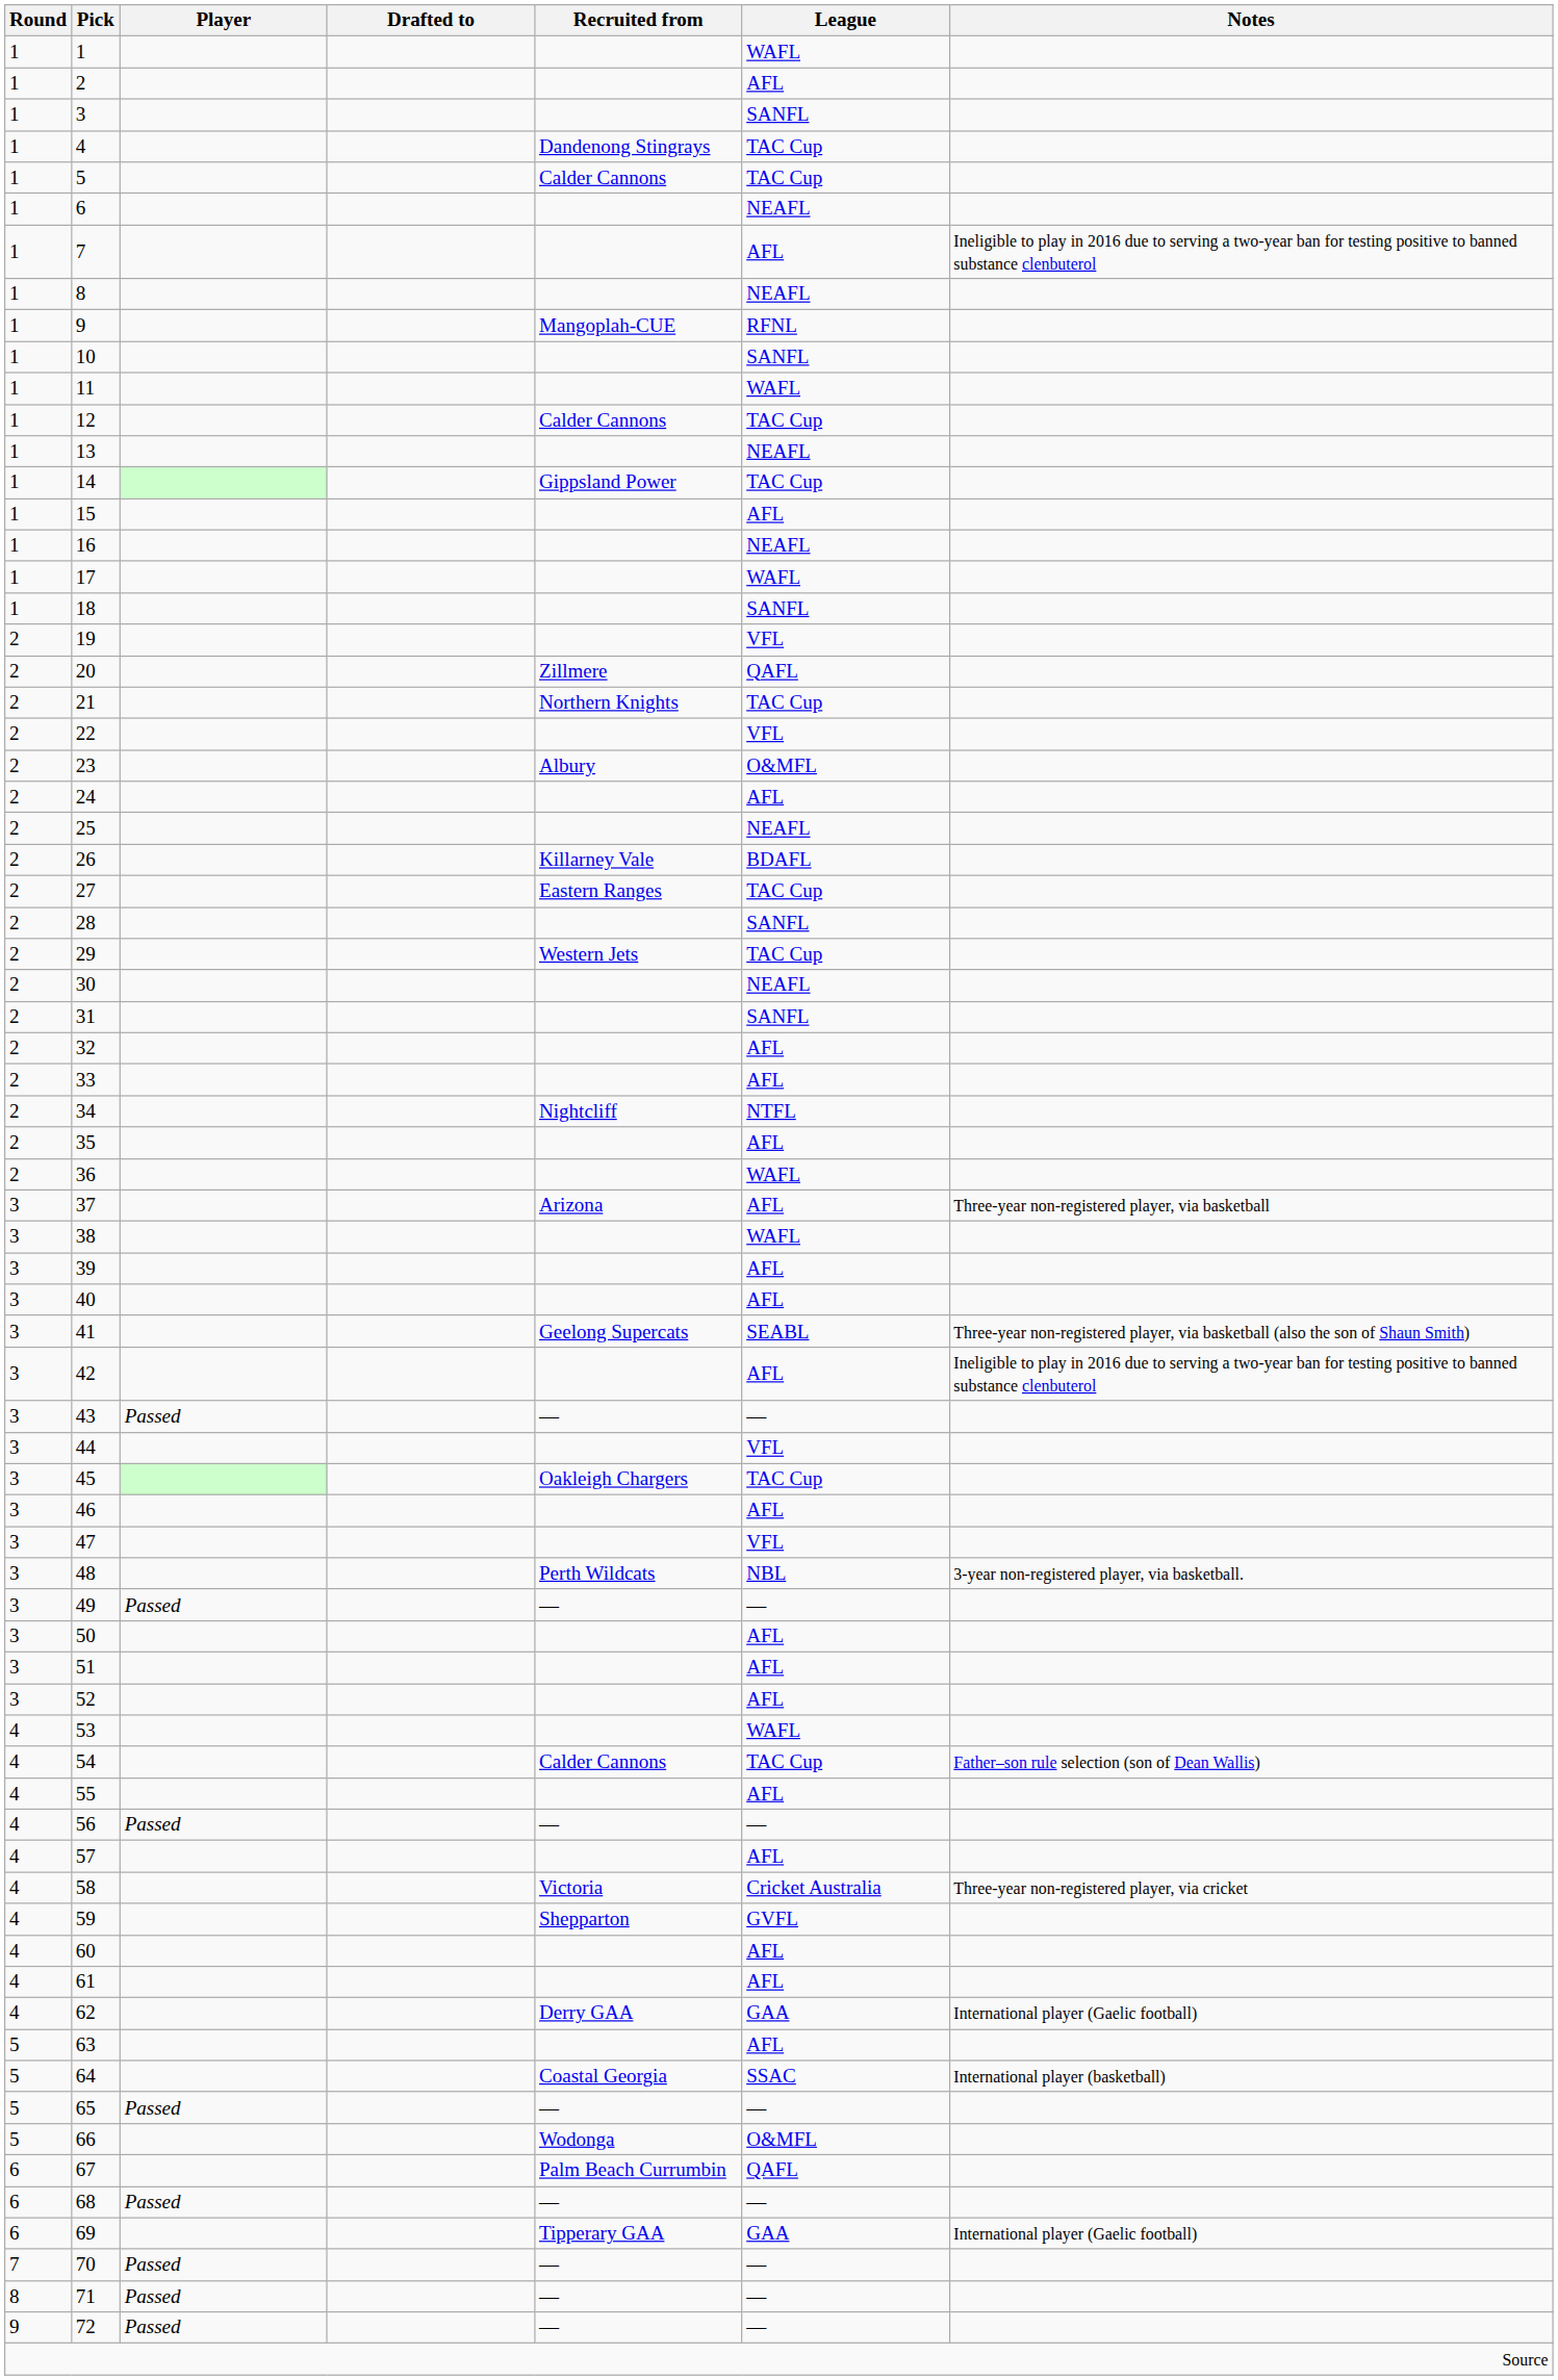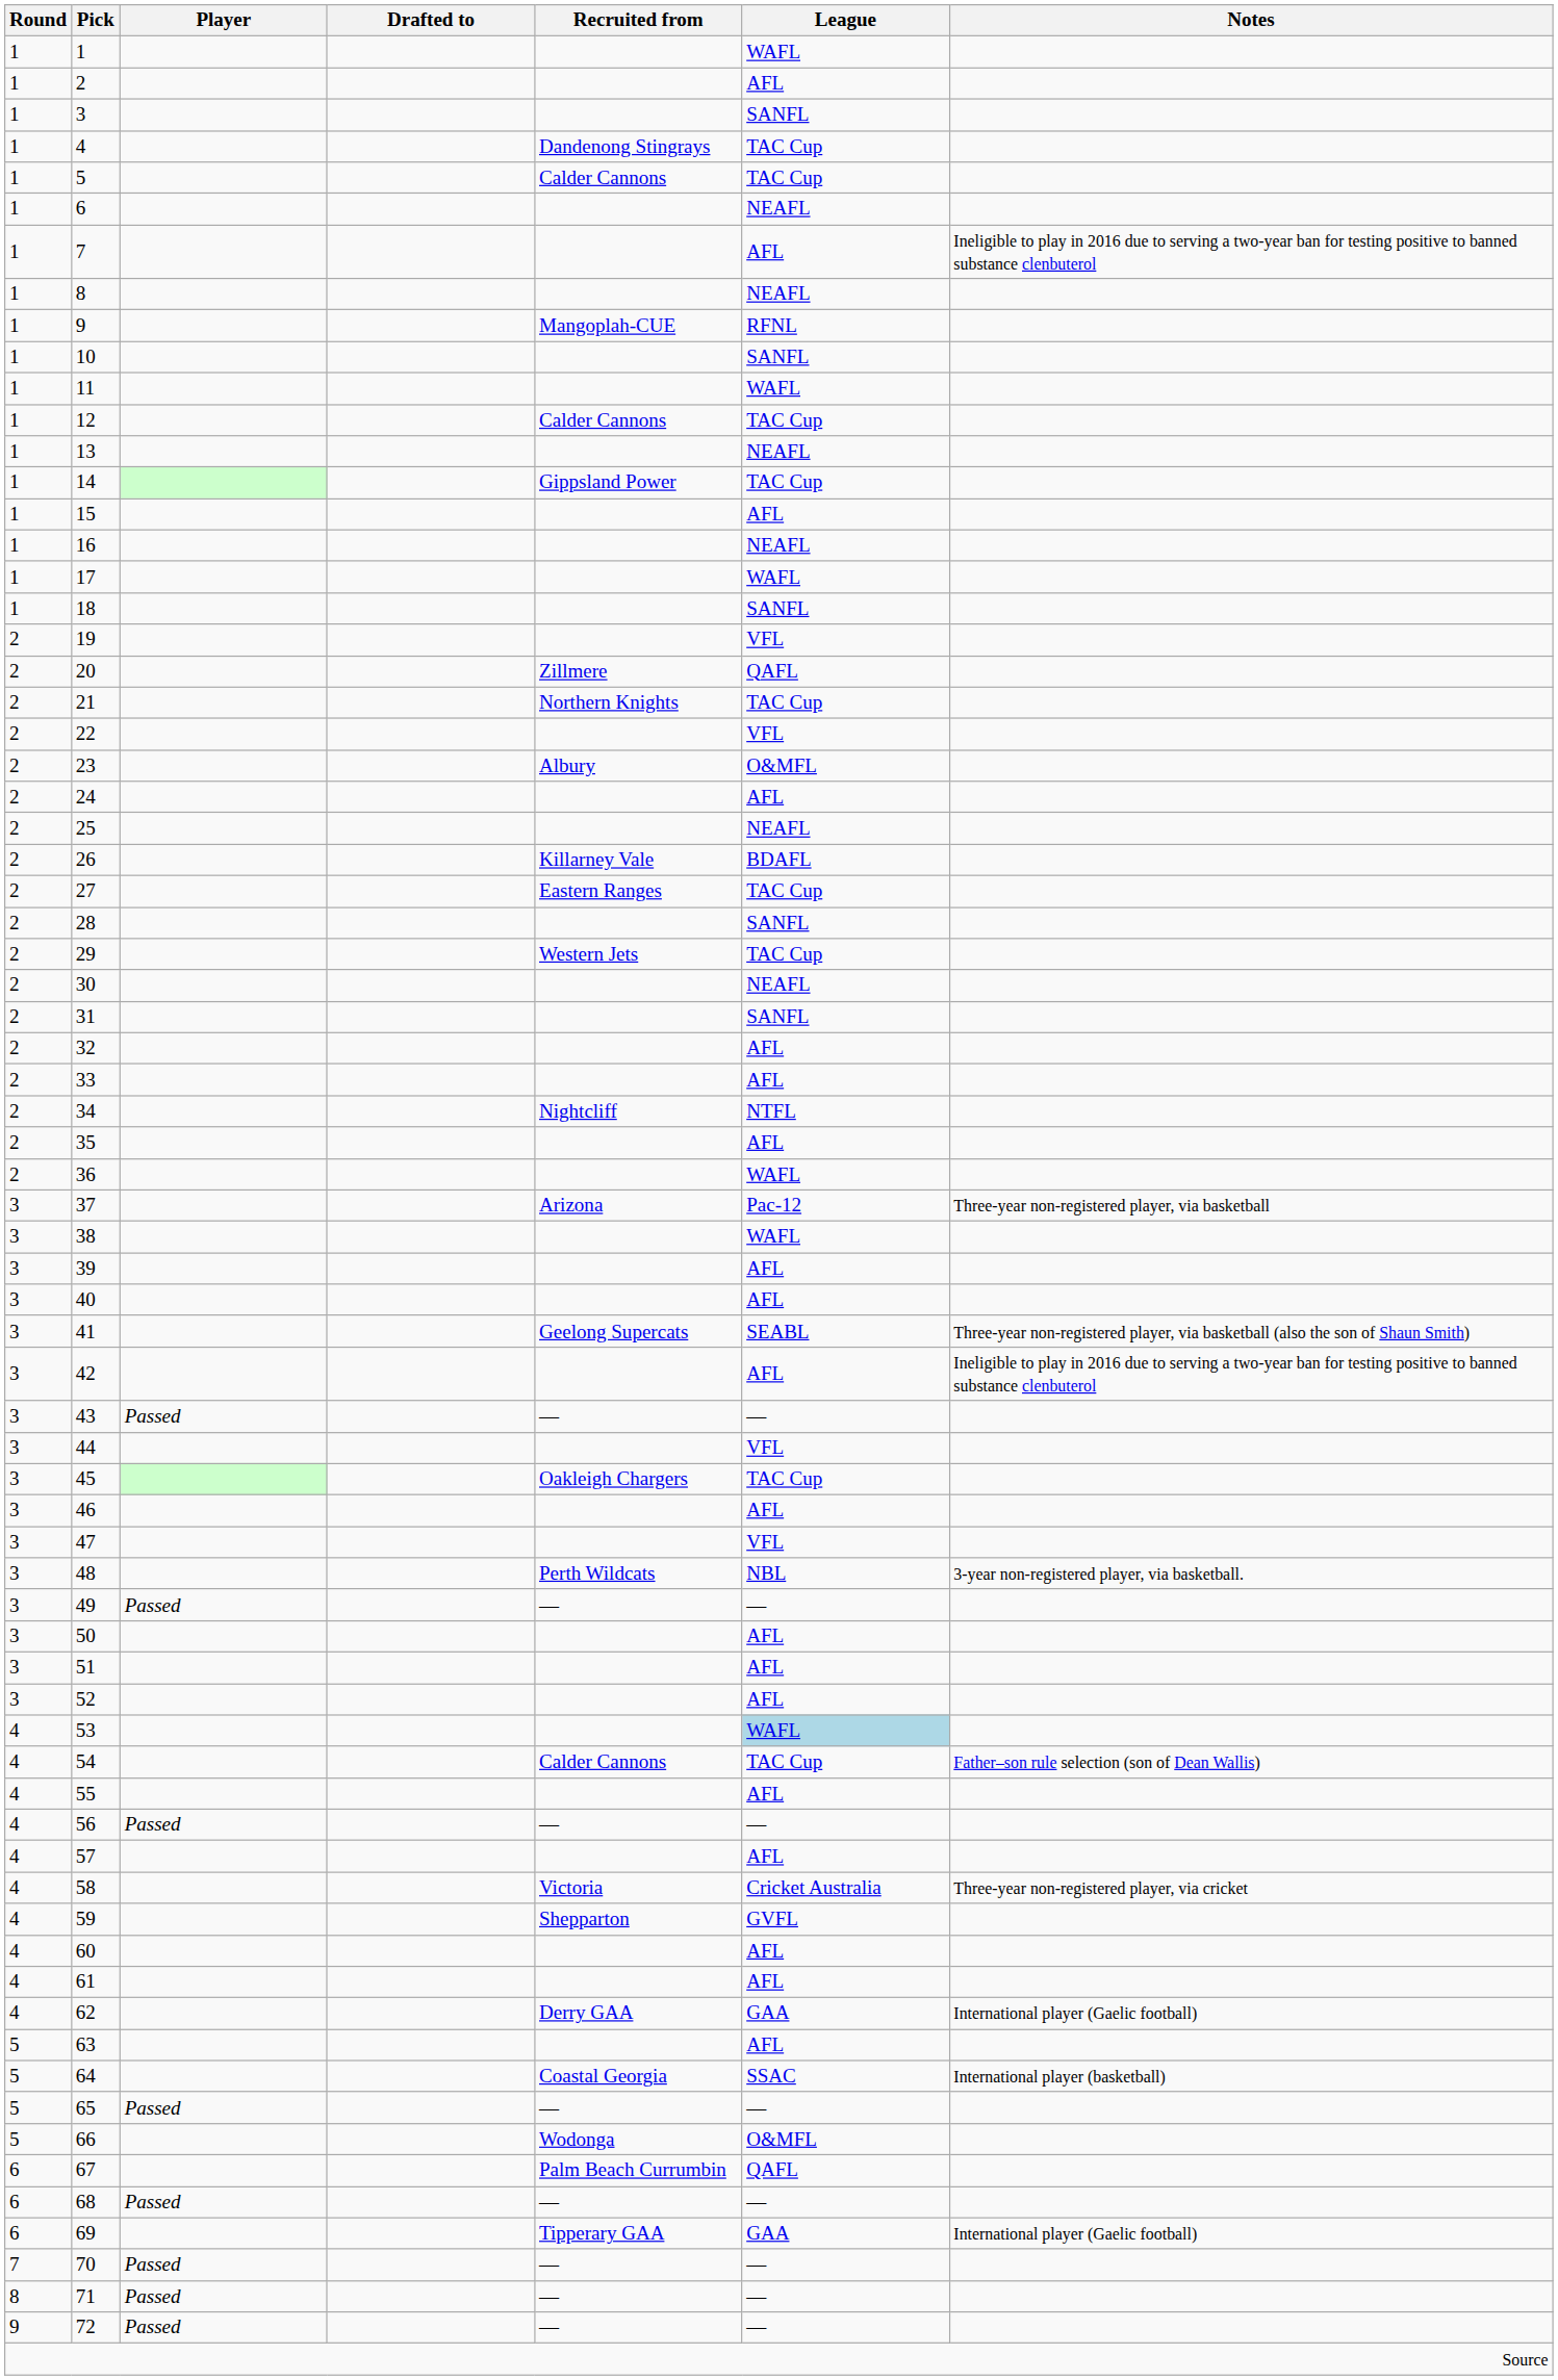37 | League: AFL -> Pac-12
53 | League: no background -> lightblue background
